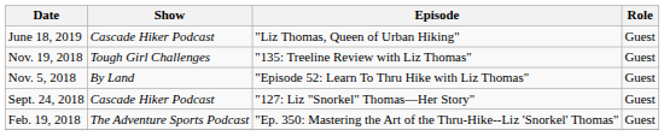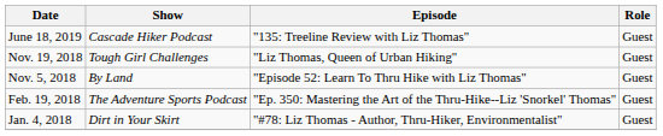June 18, 2019 | Episode: "Liz Thomas, Queen of Urban Hiking" -> "135: Treeline Review with Liz Thomas"
Nov. 19, 2018 | Episode: "135: Treeline Review with Liz Thomas" -> "Liz Thomas, Queen of Urban Hiking"
- row: Sept. 24, 2018 | Cascade Hiker Podcast | "127: Liz "Snorkel" Thomas—Her Story" | Guest
+ row: Jan. 4, 2018 | Dirt in Your Skirt | "#78: Liz Thomas - Author, Thru-Hiker, Environmentalist" | Guest
